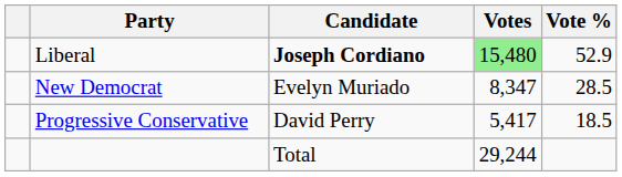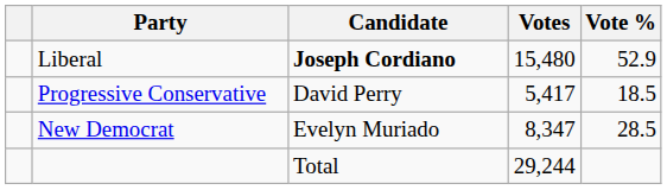Liberal | Votes: lightgreen background -> no background
rows swapped: New Democrat <-> Progressive Conservative
